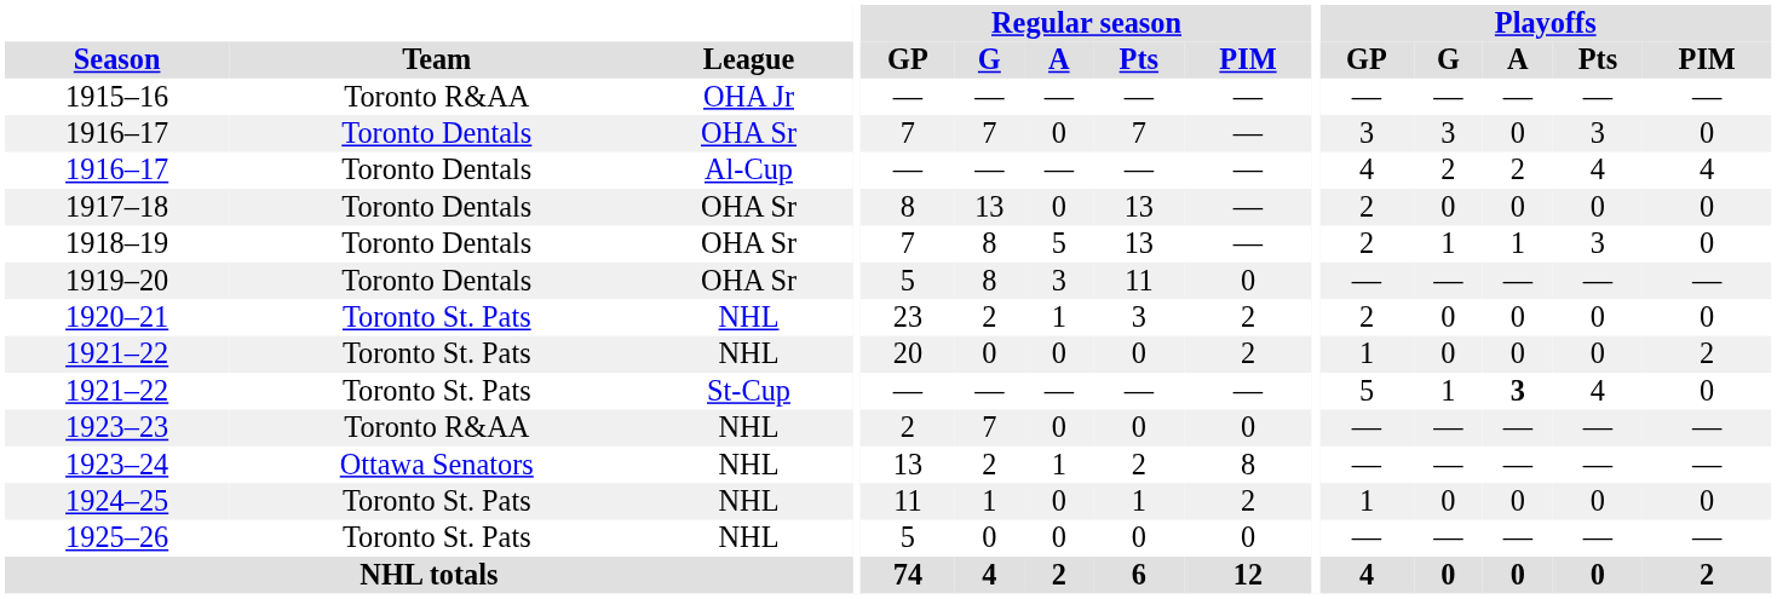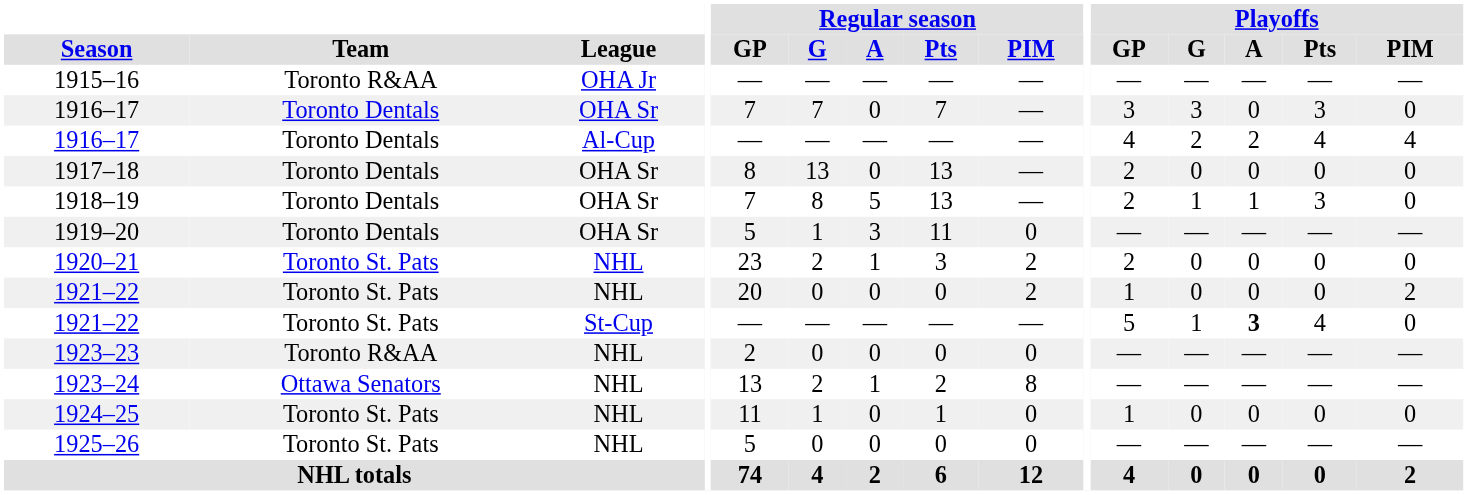1919–20 | Regular season / G: 8 -> 1
1923–23 | Regular season / G: 7 -> 0
1924–25 | Regular season / PIM: 2 -> 0
